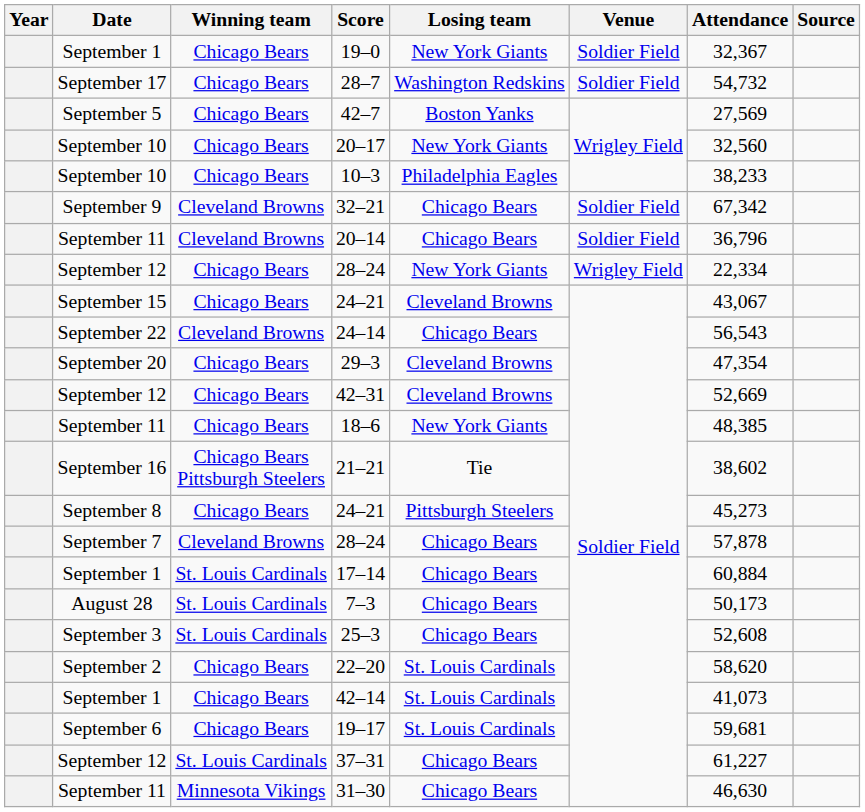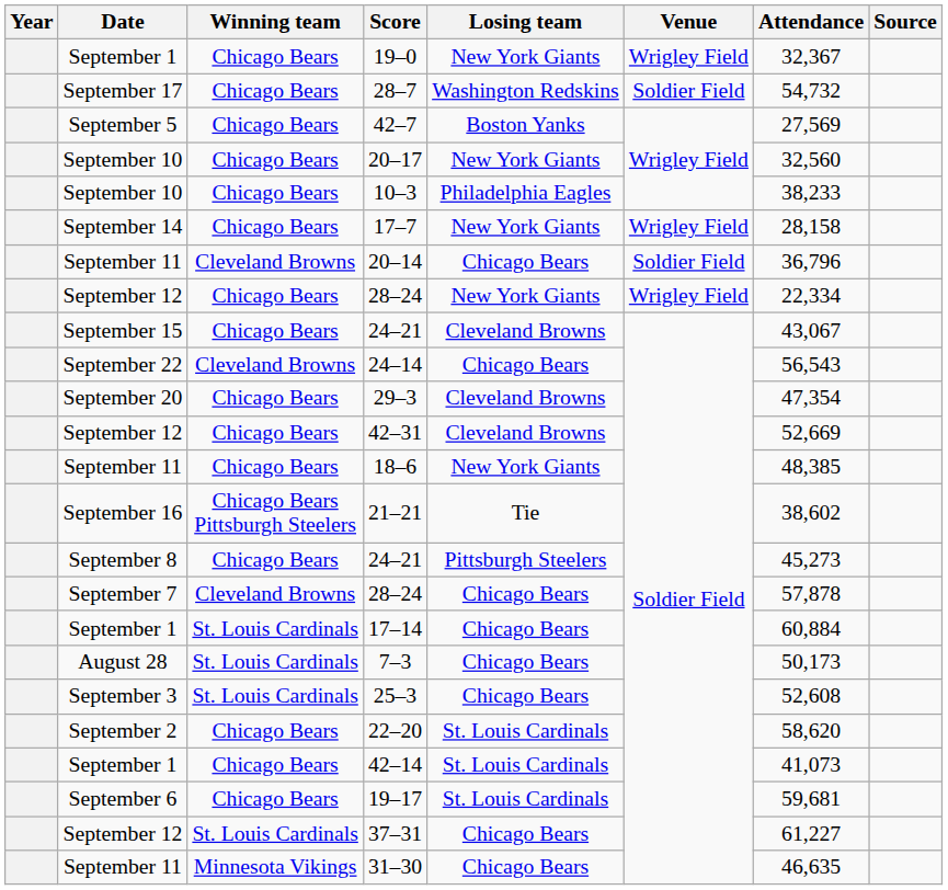19–0 | Venue: Soldier Field -> Wrigley Field
- row: September 9 | Cleveland Browns | 32–21 | Chicago Bears | Soldier Field | 67,342
+ row: September 14 | Chicago Bears | 17–7 | New York Giants | Wrigley Field | 28,158
31–30 | Attendance: 46,630 -> 46,635
